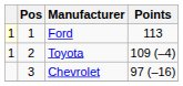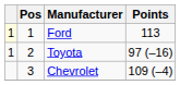Toyota | Points: 109 (–4) -> 97 (–16)
Chevrolet | Points: 97 (–16) -> 109 (–4)
